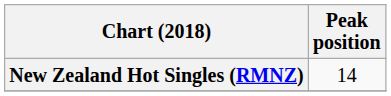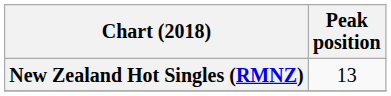New Zealand Hot Singles (RMNZ) | Peak position: 14 -> 13
